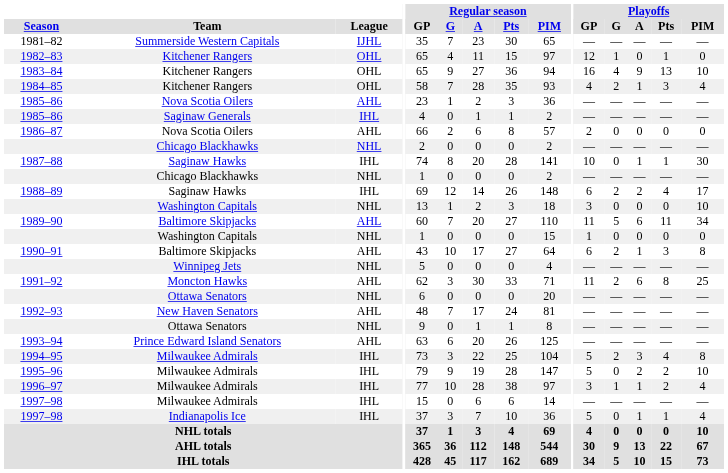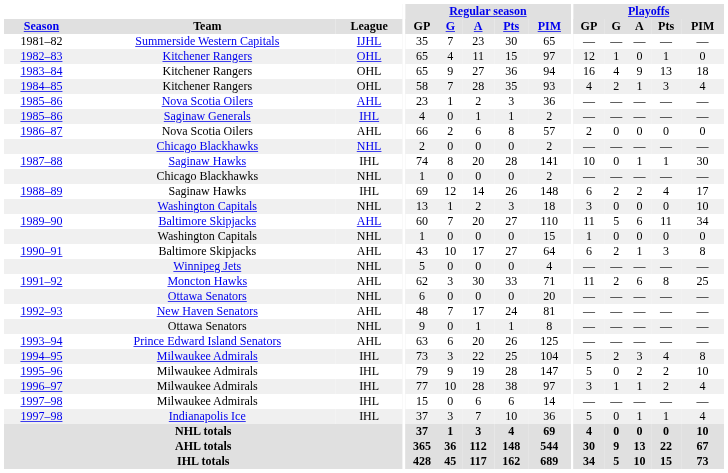1983–84 | Playoffs / PIM: 10 -> 18
